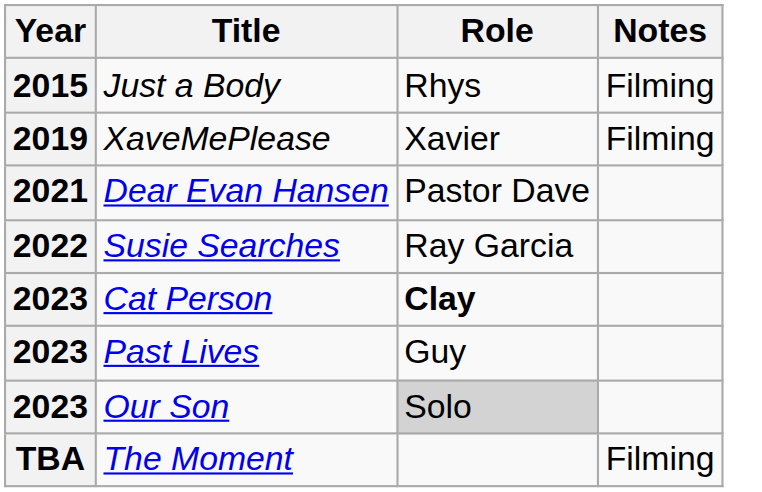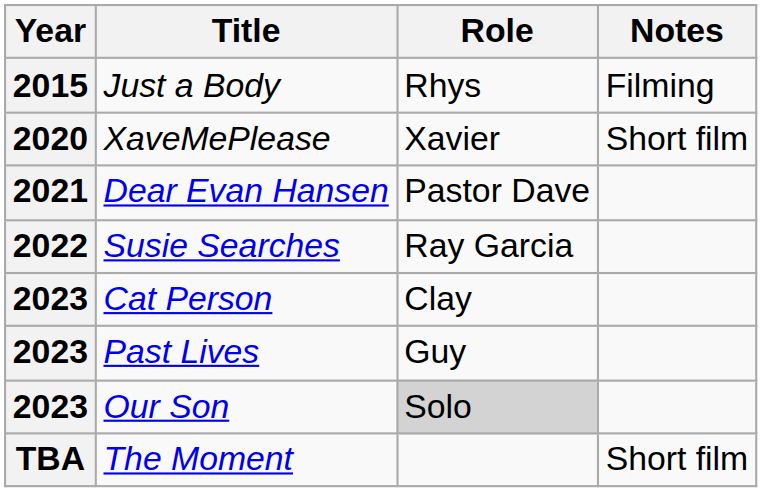XaveMePlease | Year: 2019 -> 2020
XaveMePlease | Notes: Filming -> Short film
Cat Person | Role: bold -> normal
The Moment | Notes: Filming -> Short film
